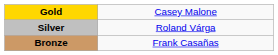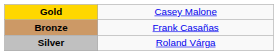rows swapped: Silver <-> Bronze
